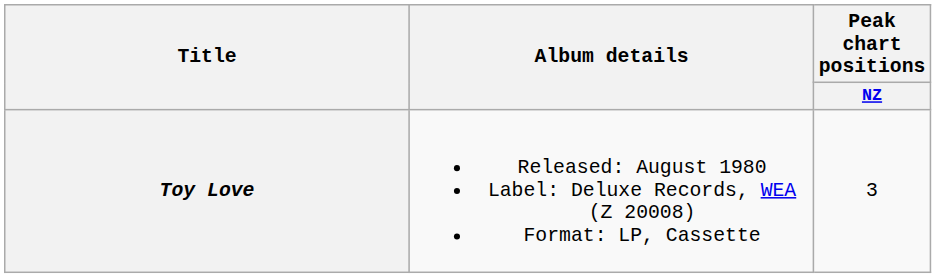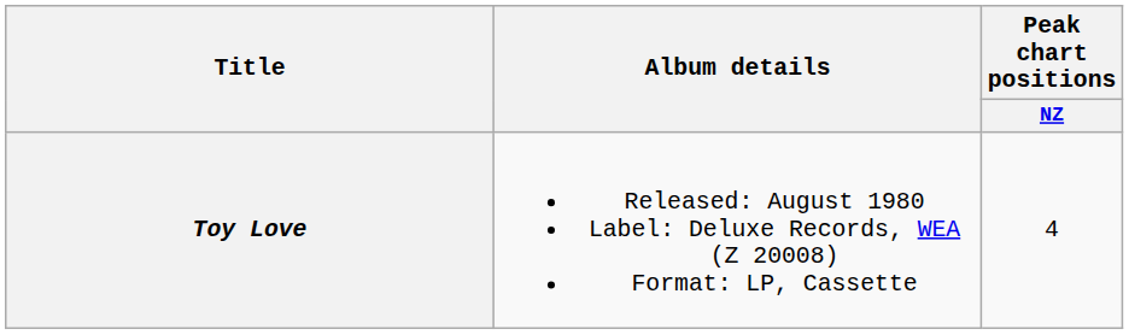Toy Love | Peak chart positions / NZ: 3 -> 4
